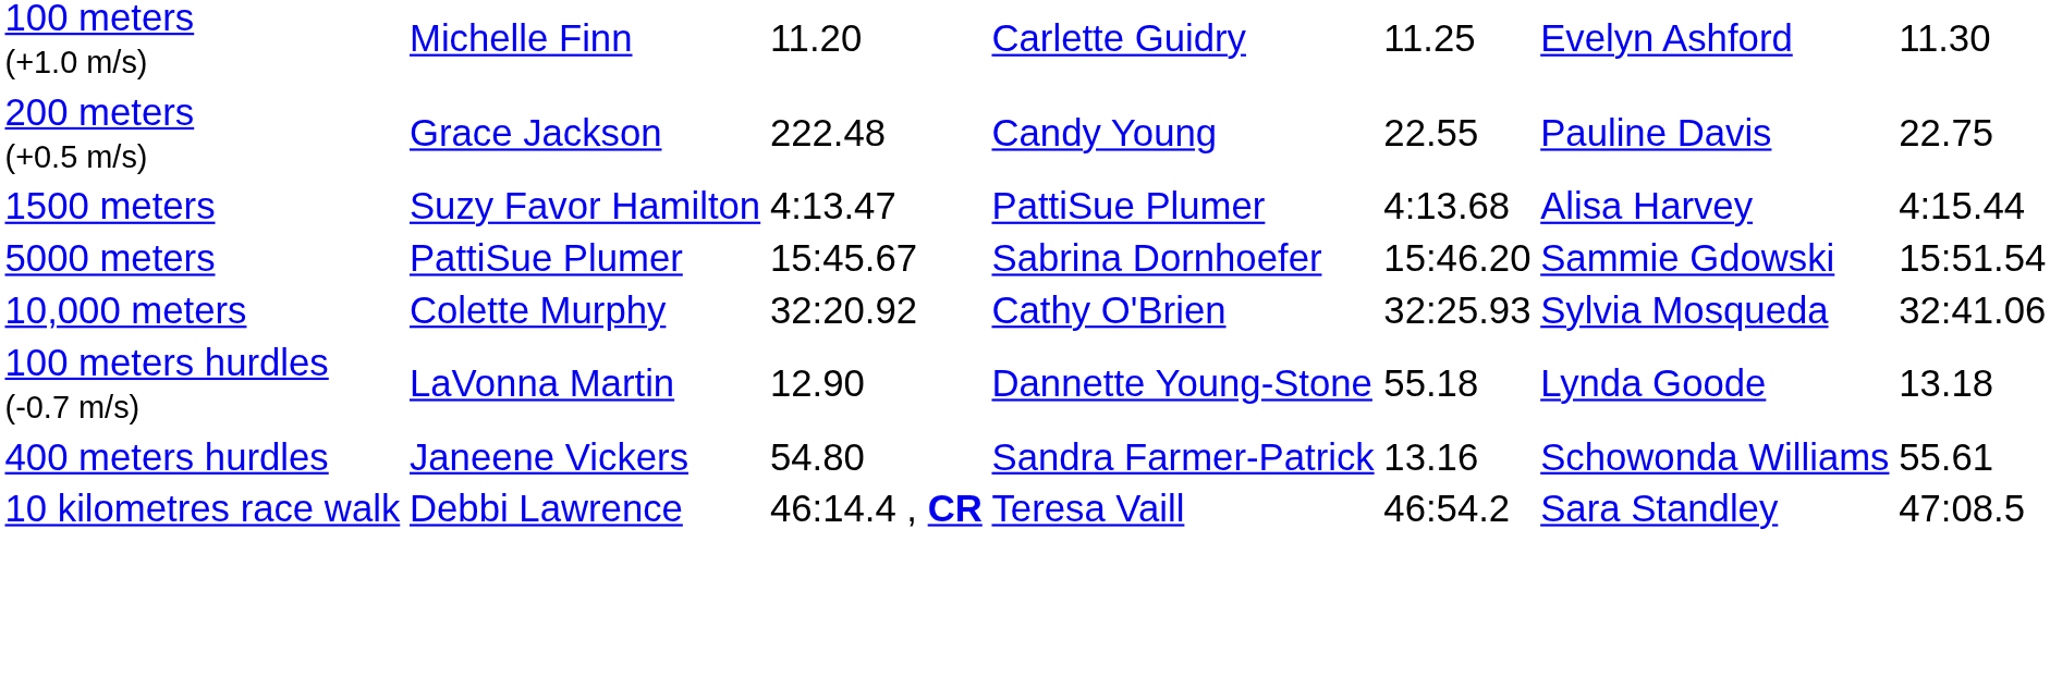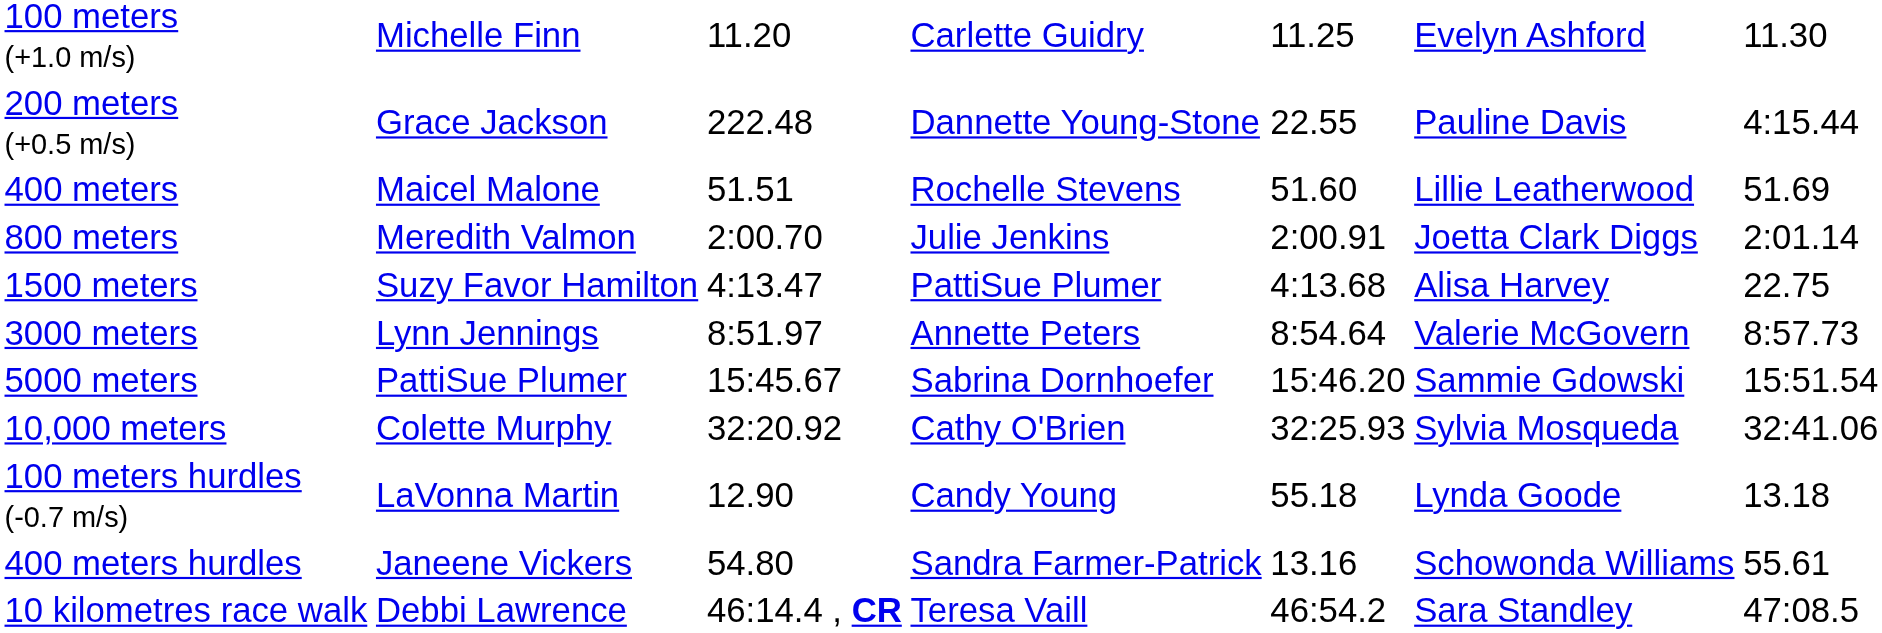200 meters (+0.5 m/s) | column 4: Candy Young -> Dannette Young-Stone
200 meters (+0.5 m/s) | column 7: 22.75 -> 4:15.44
+ row: 400 meters | Maicel Malone | 51.51 | Rochelle Stevens | 51.60 | Lillie Leatherwood | 51.69
+ row: 800 meters | Meredith Valmon | 2:00.70 | Julie Jenkins | 2:00.91 | Joetta Clark Diggs | 2:01.14
1500 meters | column 7: 4:15.44 -> 22.75
+ row: 3000 meters | Lynn Jennings | 8:51.97 | Annette Peters | 8:54.64 | Valerie McGovern | 8:57.73
100 meters hurdles (-0.7 m/s) | column 4: Dannette Young-Stone -> Candy Young
